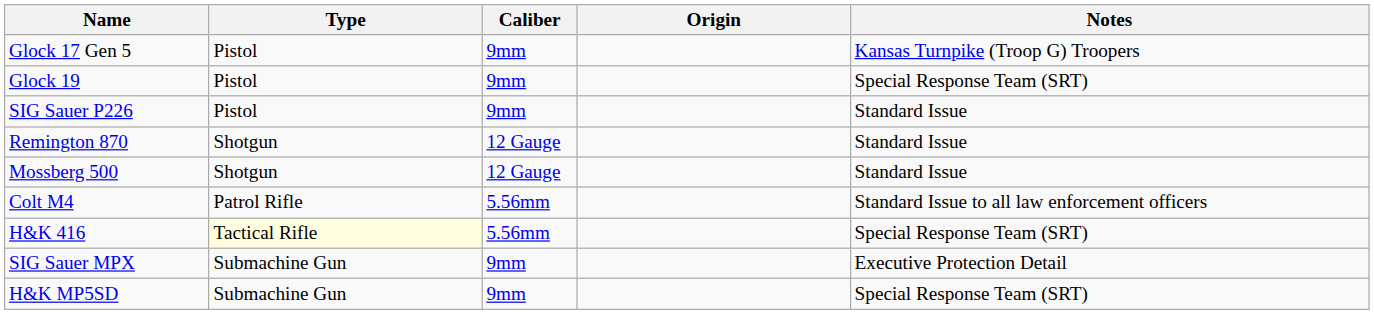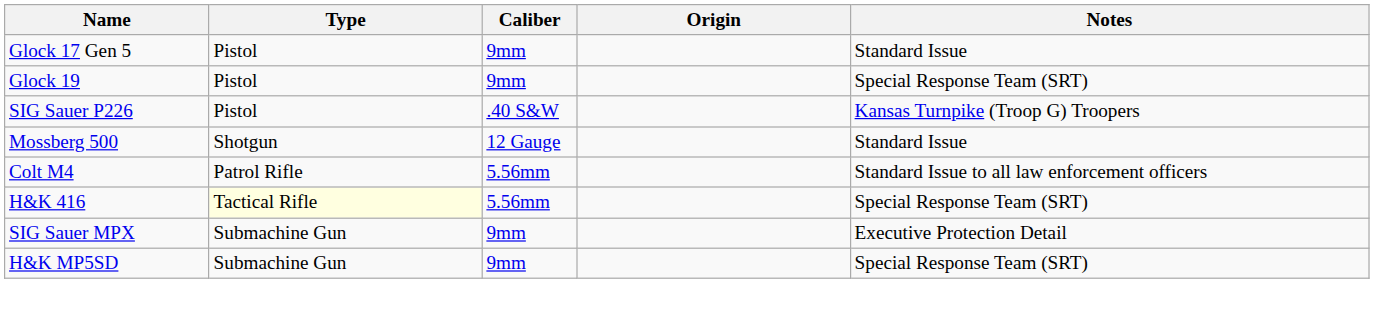Glock 17 Gen 5 | Notes: Kansas Turnpike (Troop G) Troopers -> Standard Issue
SIG Sauer P226 | Caliber: 9mm -> .40 S&W
SIG Sauer P226 | Notes: Standard Issue -> Kansas Turnpike (Troop G) Troopers
- row: Remington 870 | Shotgun | 12 Gauge | Standard Issue
